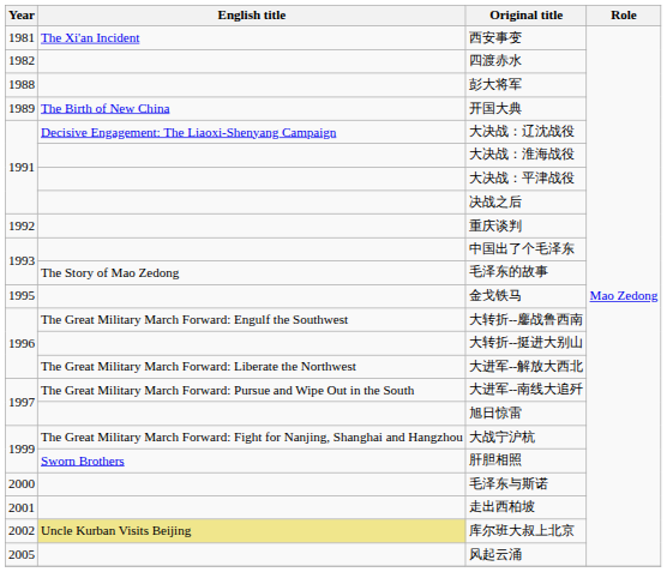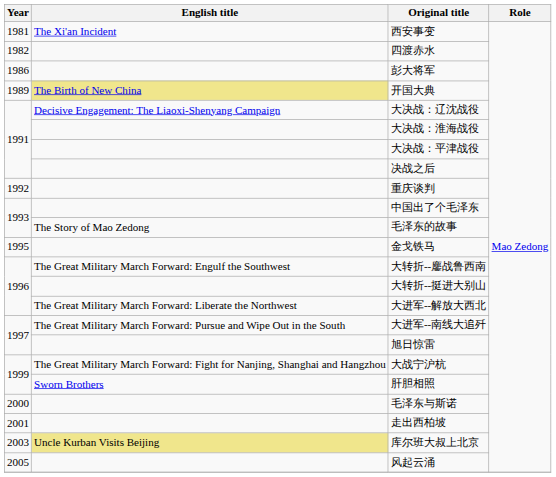彭大将军 | Year: 1988 -> 1986
开国大典 | English title: no background -> khaki background
库尔班大叔上北京 | Year: 2002 -> 2003
